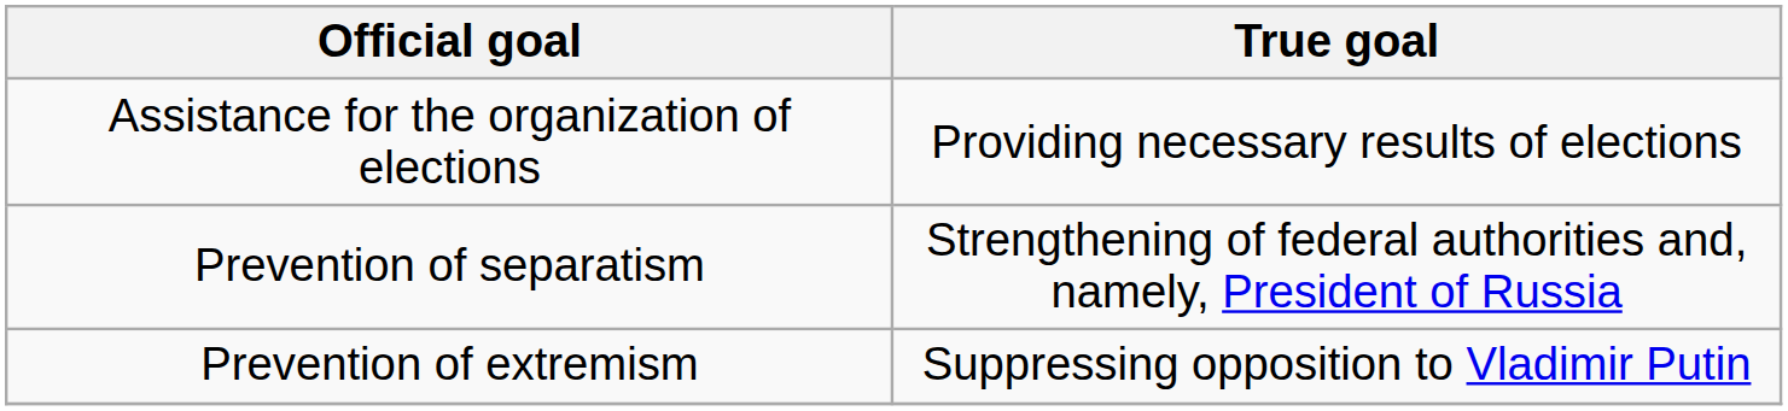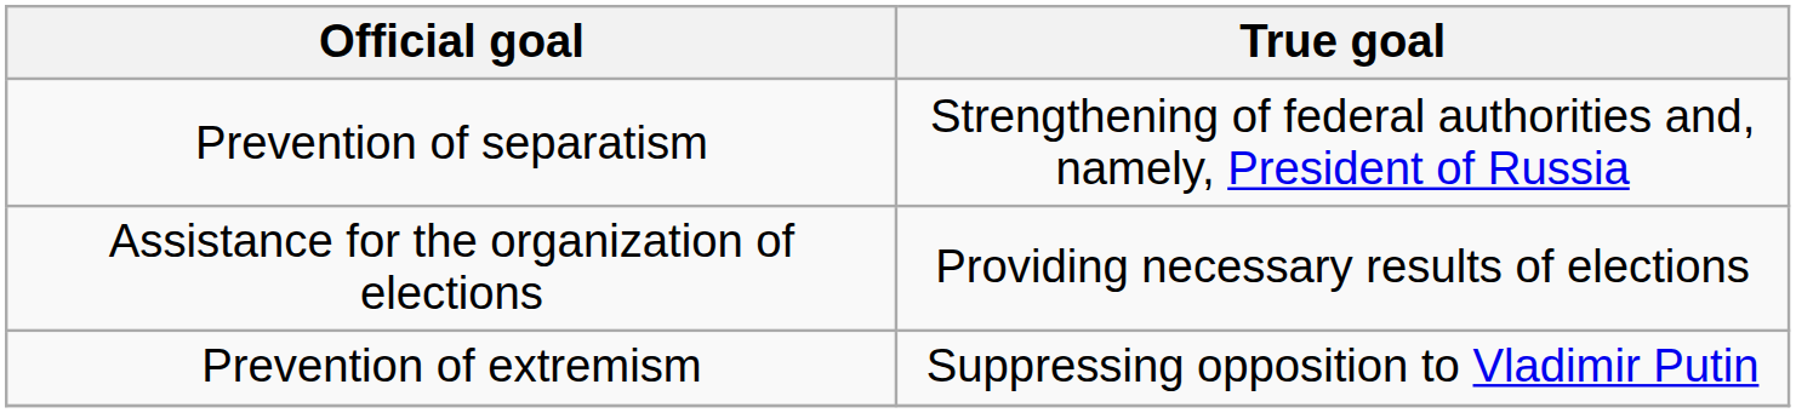rows swapped: Assistance for the organization of elections <-> Prevention of separatism
